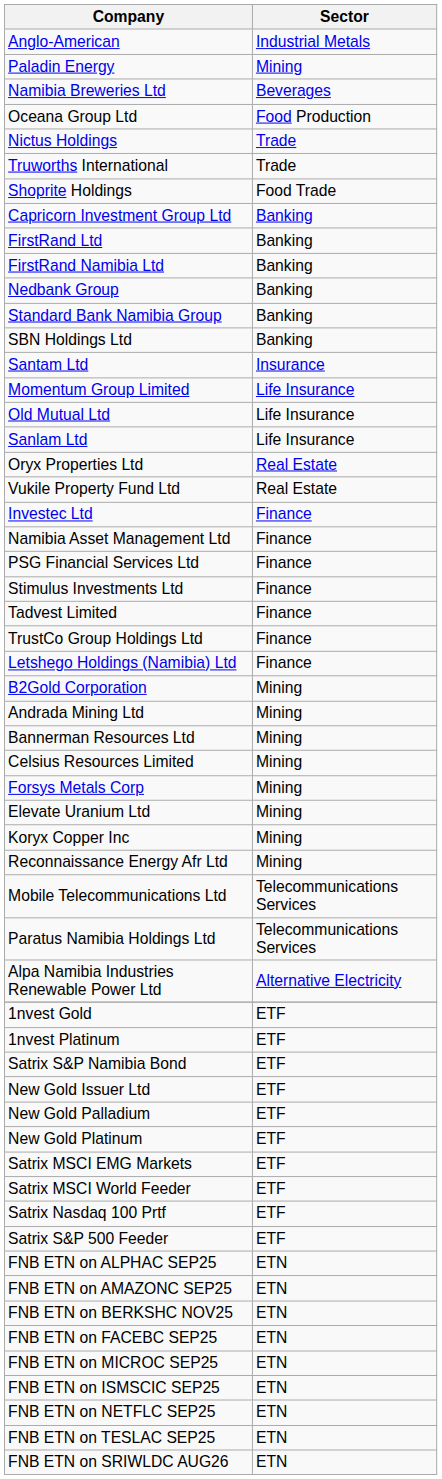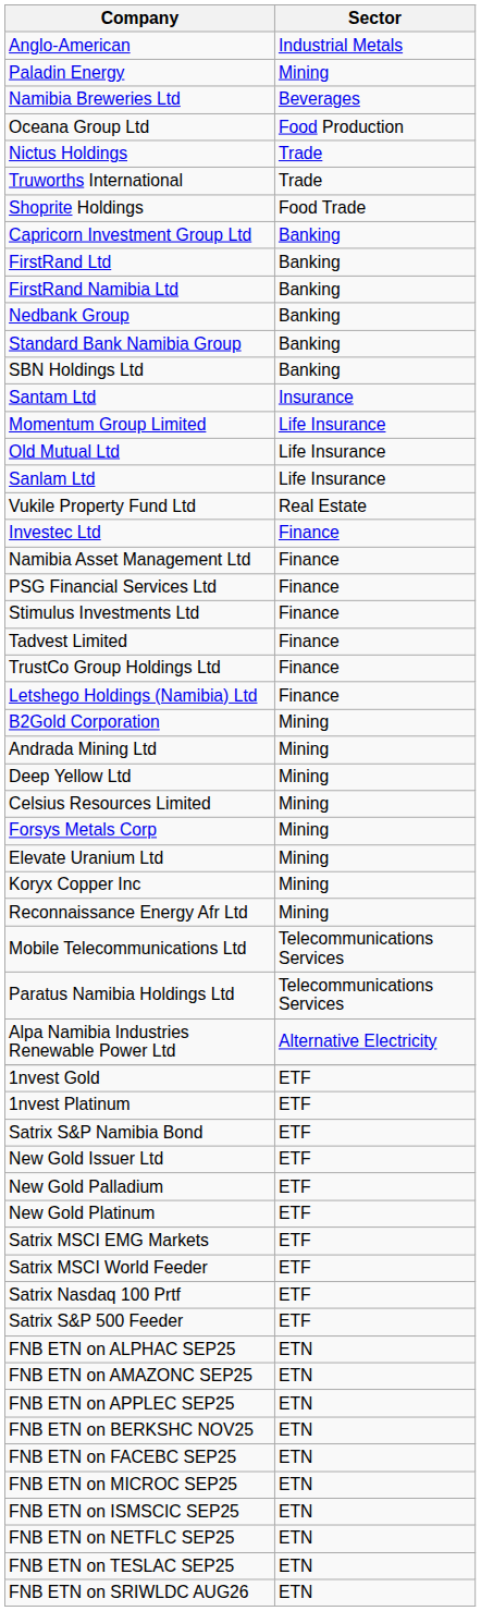- row: Oryx Properties Ltd | Real Estate
- row: Bannerman Resources Ltd | Mining
+ row: Deep Yellow Ltd | Mining
+ row: FNB ETN on APPLEC SEP25 | ETN
